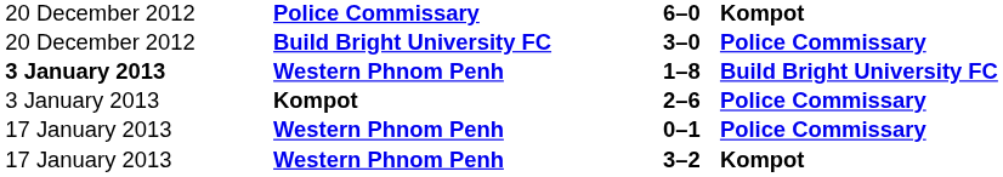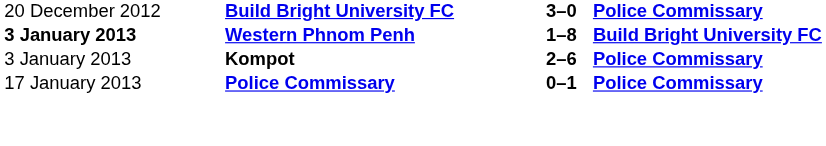- row: 20 December 2012 | Police Commissary | 6–0 | Kompot
0–1 | column 2: Western Phnom Penh -> Police Commissary
- row: 17 January 2013 | Western Phnom Penh | 3–2 | Kompot
